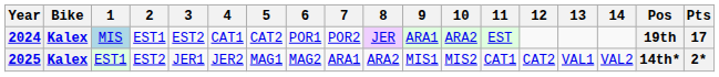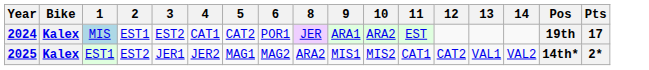- column: 7 | POR2 | ARA1
